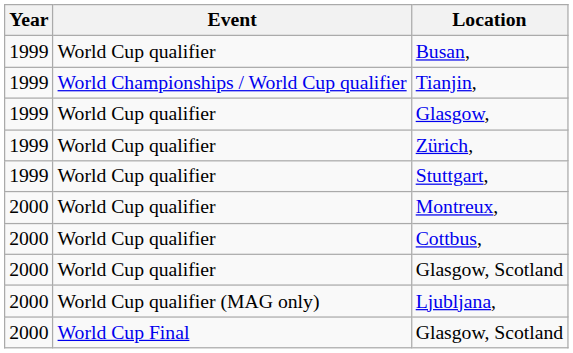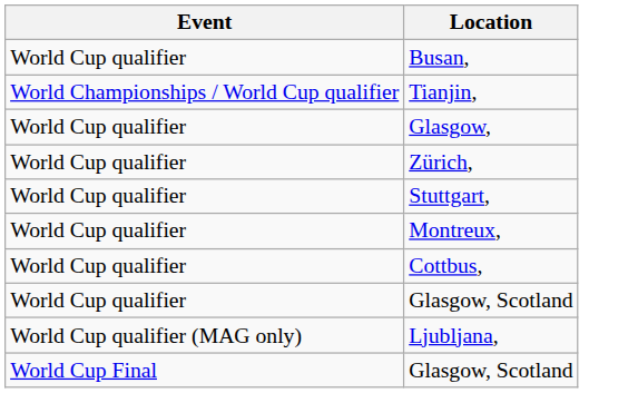- column: Year | 1999 | 1999 | 1999 | 1999 | 1999 | 2000 | 2000 | 2000 | 2000 | 2000
